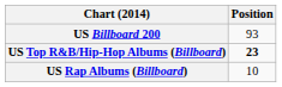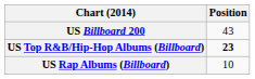US Billboard 200 | Position: 93 -> 43
